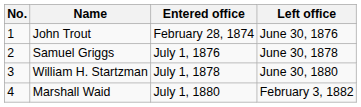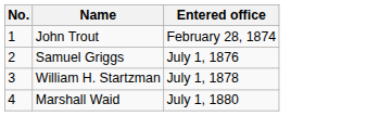- column: Left office | June 30, 1876 | June 30, 1878 | June 30, 1880 | February 3, 1882
